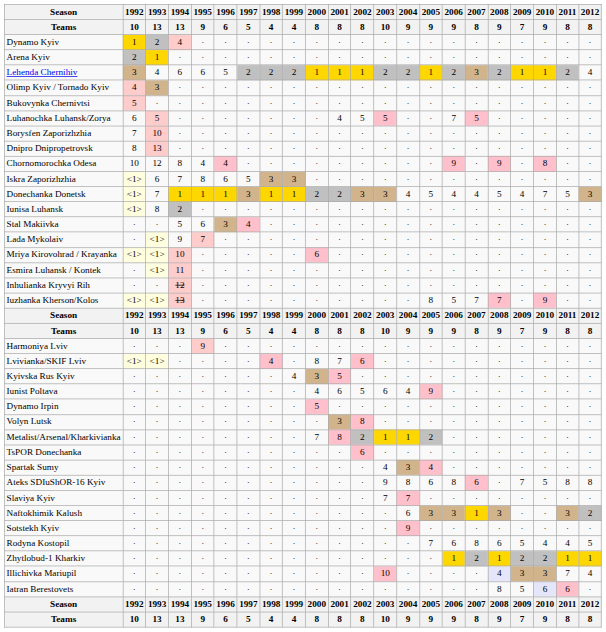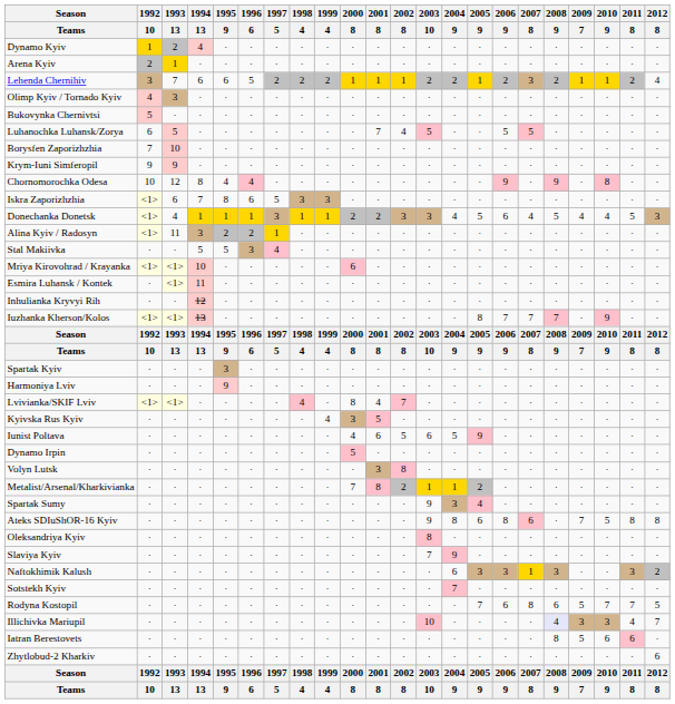Lehenda Chernihiv | 1993 / 13: 4 -> 7
Luhanochka Luhansk/Zorya | 2001 / 8: 4 -> 7
Luhanochka Luhansk/Zorya | 2002 / 8: 5 -> 4
Luhanochka Luhansk/Zorya | 2006 / 9: 7 -> 5
- row: Dnipro Dnipropetrovsk | 8 | 13 | · | · | · | · | · | · | · | · | · | · | · | · | · | · | · | · | · | · | ·
+ row: Krym-Iuni Simferopil | 9 | 9 | · | · | · | · | · | · | · | · | · | · | · | · | · | · | · | · | · | · | ·
Donechanka Donetsk | 1993 / 13: 7 -> 4
Donechanka Donetsk | 2006 / 9: 4 -> 6
Donechanka Donetsk | 2010 / 9: 7 -> 4
- row: Iunisa Luhansk | 8 | 2 | · | · | · | · | · | · | · | · | · | · | · | · | · | · | · | · | · | ·
+ row: Alina Kyiv / Radosyn | 11 | 3 | 2 | 2 | 1 | · | · | · | · | · | · | · | · | · | · | · | · | · | · | ·
Stal Makiivka | 1995 / 9: 6 -> 5
- row: Lada Mykolaiv | · | 9 | 7 | · | · | · | · | · | · | · | · | · | · | · | · | · | · | · | · | ·
Iuzhanka Kherson/Kolos | 2006 / 9: 5 -> 7
+ row: Spartak Kyiv | · | · | · | 3 | · | · | · | · | · | · | · | · | · | · | · | · | · | · | · | · | ·
Lvivianka/SKIF Lviv | 2001 / 8: 7 -> 4
Lvivianka/SKIF Lviv | 2002 / 8: 6 -> 7
Iunist Poltava | 2004 / 9: 4 -> 5
- row: TsPOR Donechanka | · | · | · | · | · | · | · | · | · | · | 6 | · | · | · | · | · | · | · | · | · | ·
Spartak Sumy | 2003 / 10: 4 -> 9
+ row: Oleksandriya Kyiv | · | · | · | · | · | · | · | · | · | · | · | 8 | · | · | · | · | · | · | · | · | ·
Slaviya Kyiv | 2004 / 9: 7 -> 9
Sotstekh Kyiv | 2004 / 9: 9 -> 7
Rodyna Kostopil | 2010 / 9: 4 -> 7
Rodyna Kostopil | 2011 / 8: 4 -> 7
- row: Zhytlobud-1 Kharkiv | · | · | · | · | · | · | · | · | · | · | · | · | · | · | 1 | 2 | 1 | 2 | 2 | 1 | 1
Illichivka Mariupil | 2011 / 8: 7 -> 4
Illichivka Mariupil | 2012 / 8: 4 -> 7
Iatran Berestovets | 2010 / 9: lavender background -> no background
+ row: Zhytlobud-2 Kharkiv | · | · | · | · | · | · | · | · | · | · | · | · | · | · | · | · | · | · | · | · | 6
